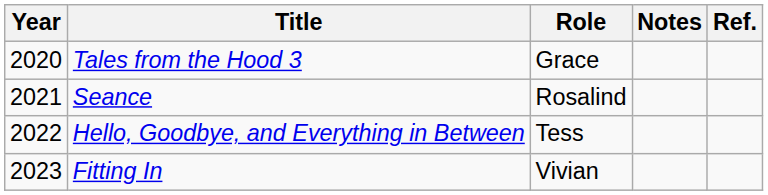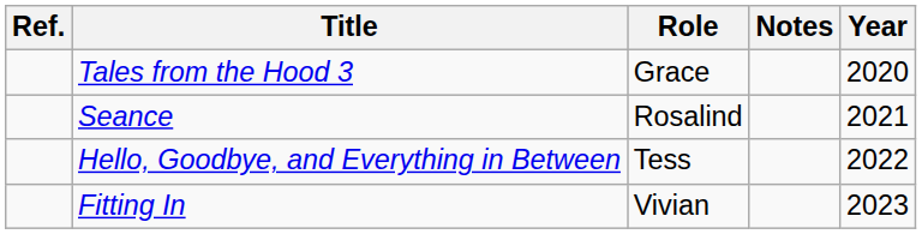columns swapped: Year <-> Ref.
